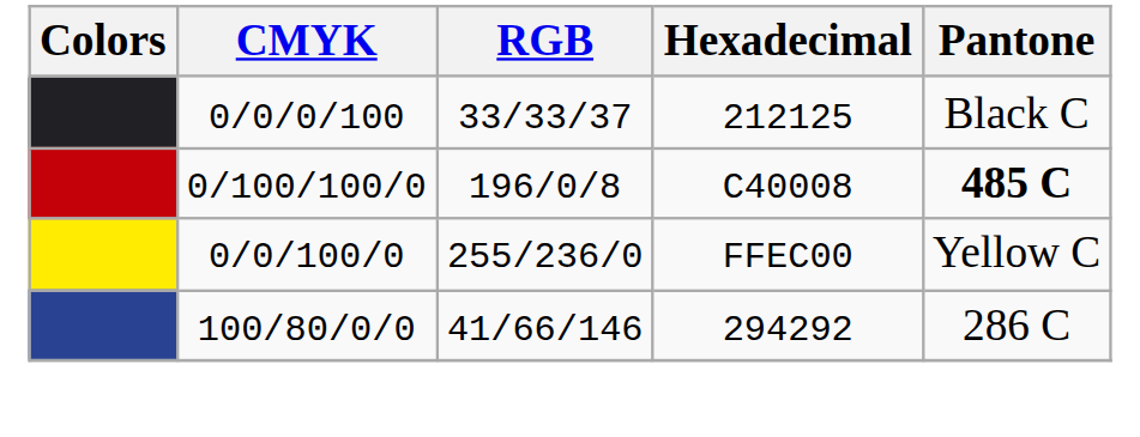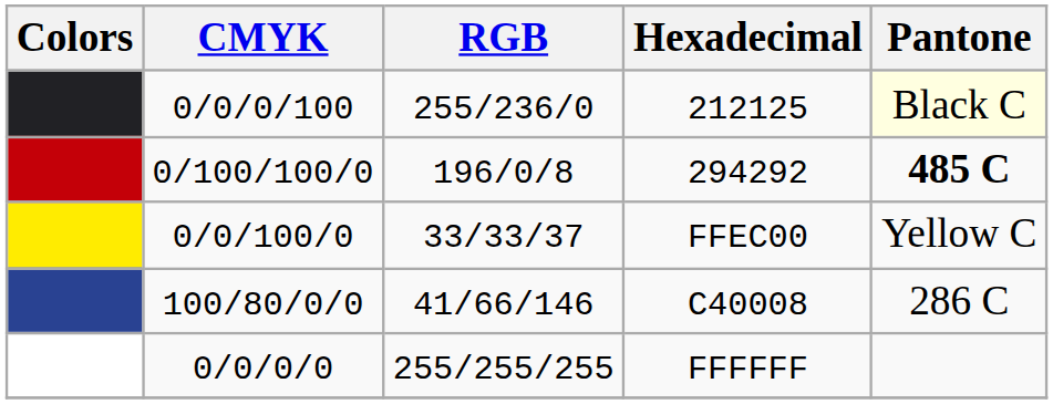0/0/0/100 | RGB: 33/33/37 -> 255/236/0
0/0/0/100 | Pantone: no background -> lightyellow background
0/100/100/0 | Hexadecimal: C40008 -> 294292
0/0/100/0 | RGB: 255/236/0 -> 33/33/37
100/80/0/0 | Hexadecimal: 294292 -> C40008
+ row: 0/0/0/0 | 255/255/255 | FFFFFF
